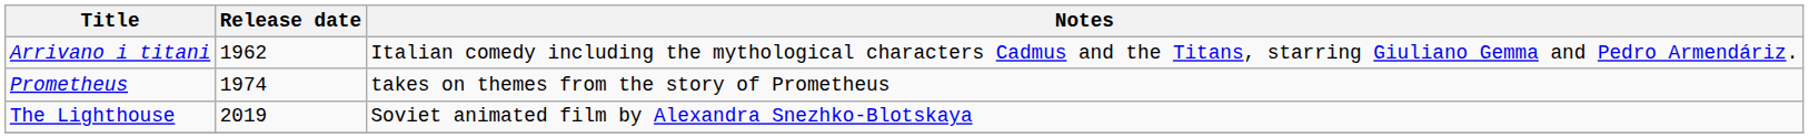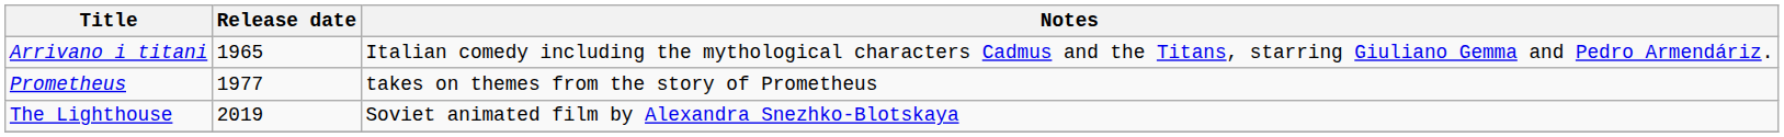Arrivano i titani | Release date: 1962 -> 1965
Prometheus | Release date: 1974 -> 1977
